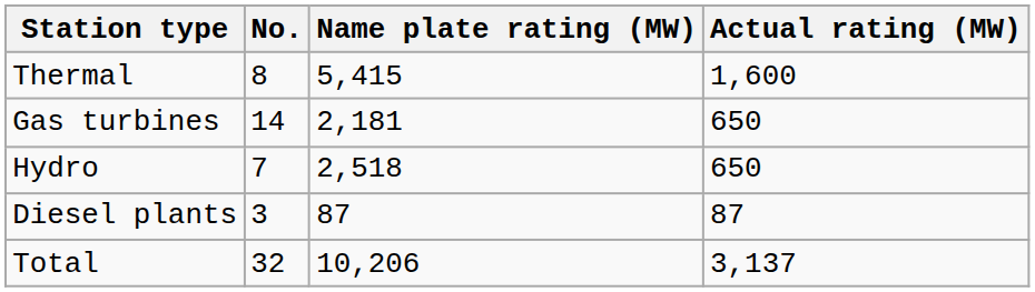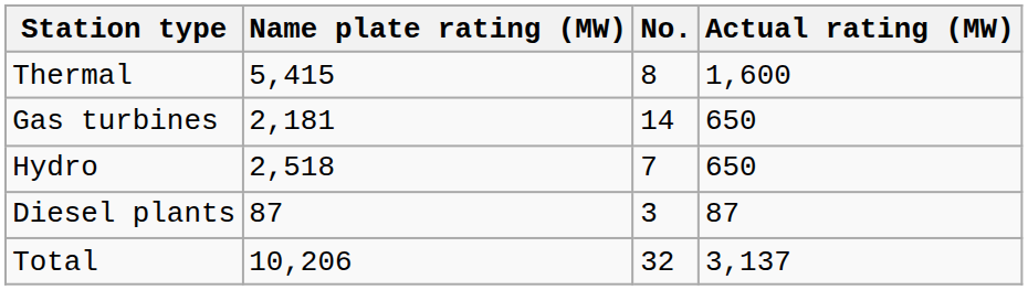columns swapped: No. <-> Name plate rating (MW)
